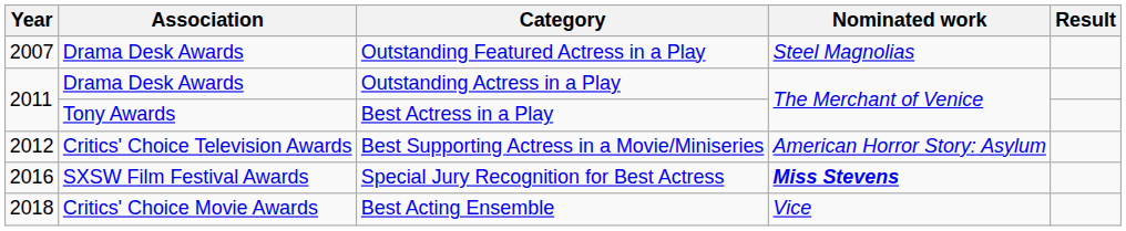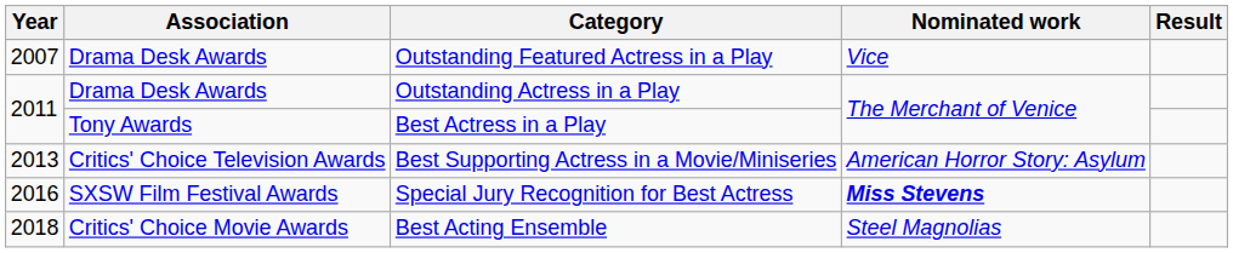Outstanding Featured Actress in a Play | Nominated work: Steel Magnolias -> Vice
Best Supporting Actress in a Movie/Miniseries | Year: 2012 -> 2013
Best Acting Ensemble | Nominated work: Vice -> Steel Magnolias
